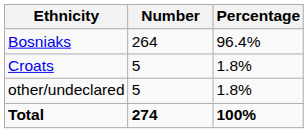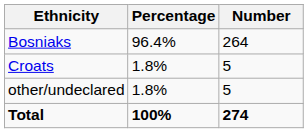columns swapped: Number <-> Percentage
